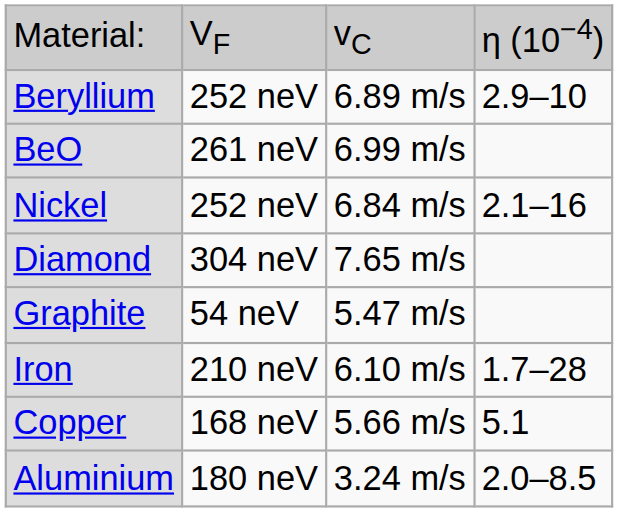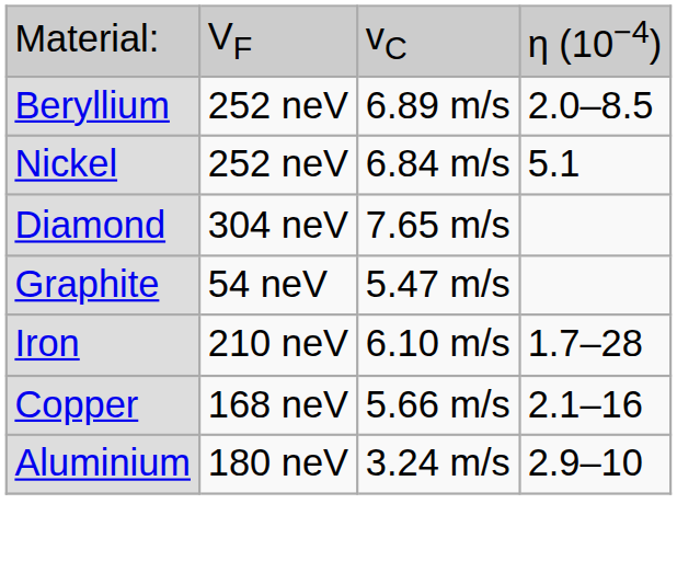Beryllium | column 4: 2.9–10 -> 2.0–8.5
- row: BeO | 261 neV | 6.99 m/s
Nickel | column 4: 2.1–16 -> 5.1
Copper | column 4: 5.1 -> 2.1–16
Aluminium | column 4: 2.0–8.5 -> 2.9–10
